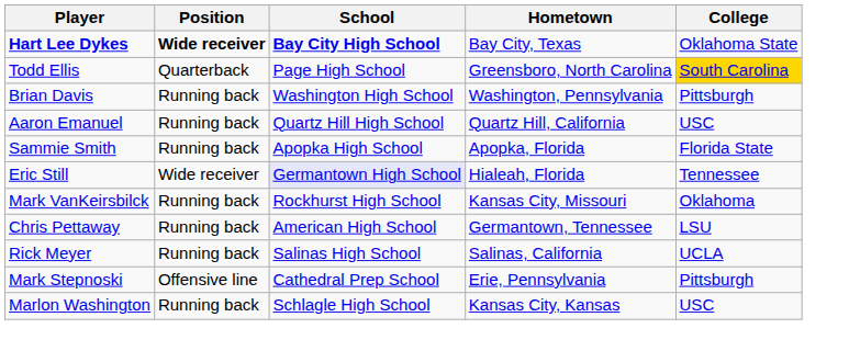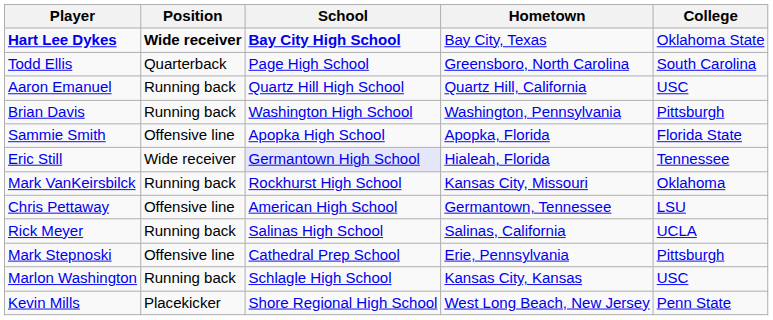Todd Ellis | College: gold background -> no background
rows swapped: Brian Davis <-> Aaron Emanuel
Sammie Smith | Position: Running back -> Offensive line
Chris Pettaway | Position: Running back -> Offensive line
+ row: Kevin Mills | Placekicker | Shore Regional High School | West Long Beach, New Jersey | Penn State
